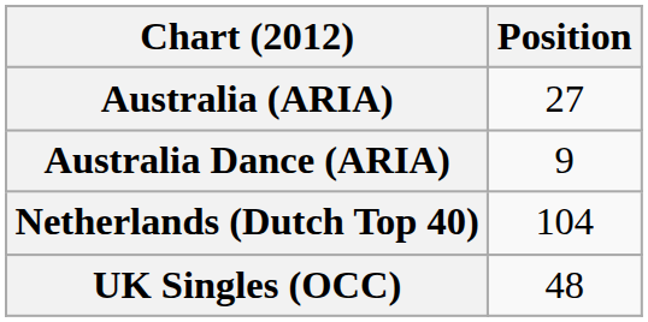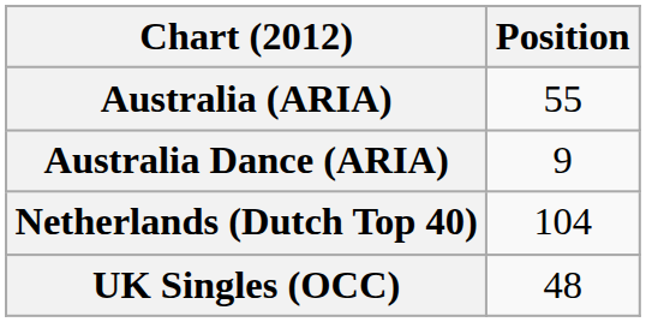Australia (ARIA) | Position: 27 -> 55
